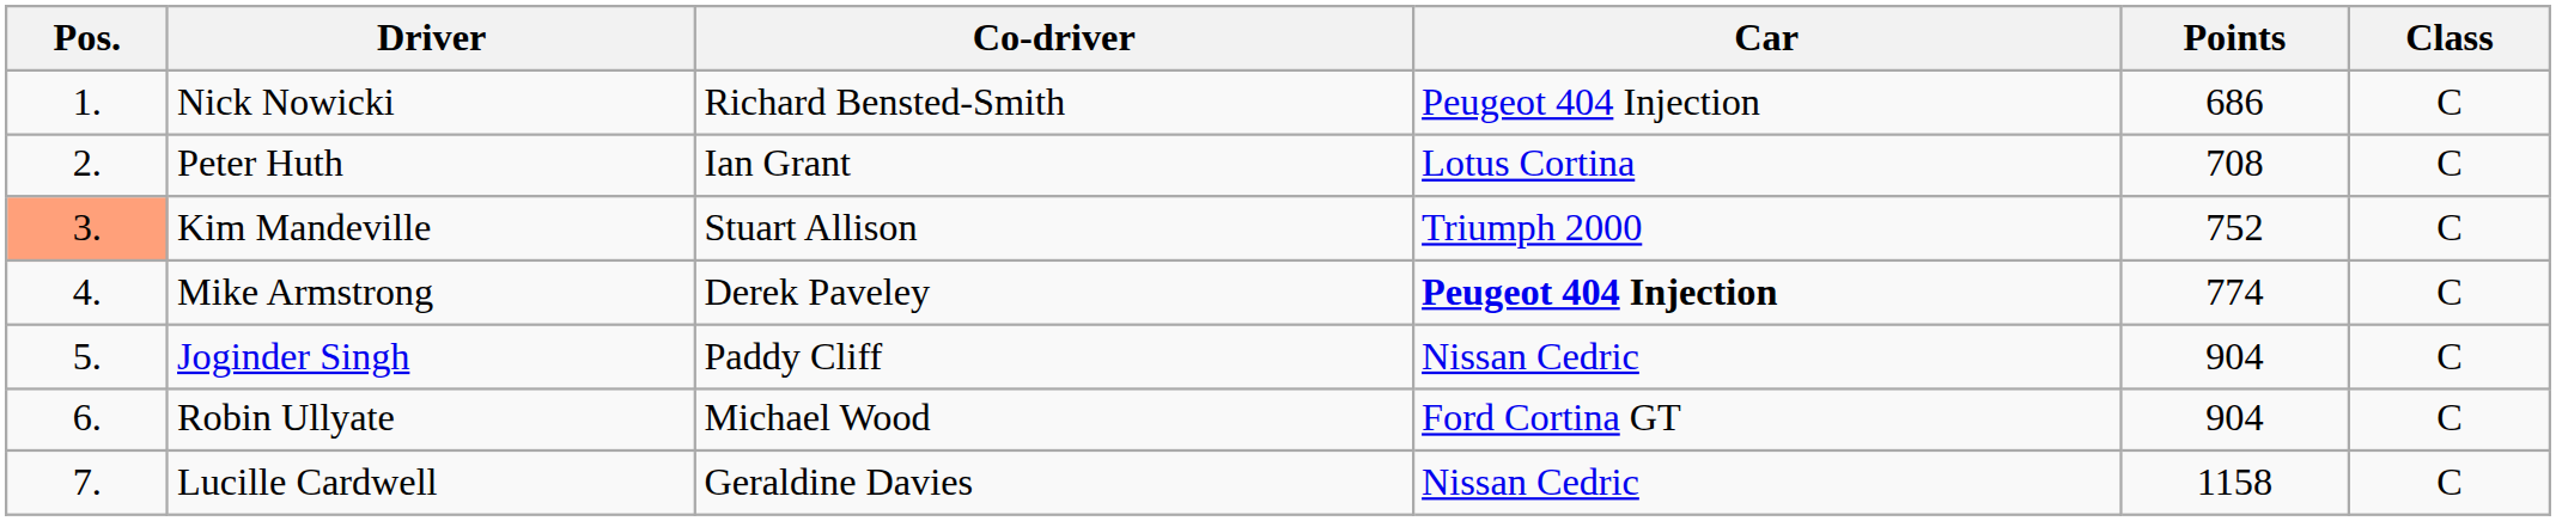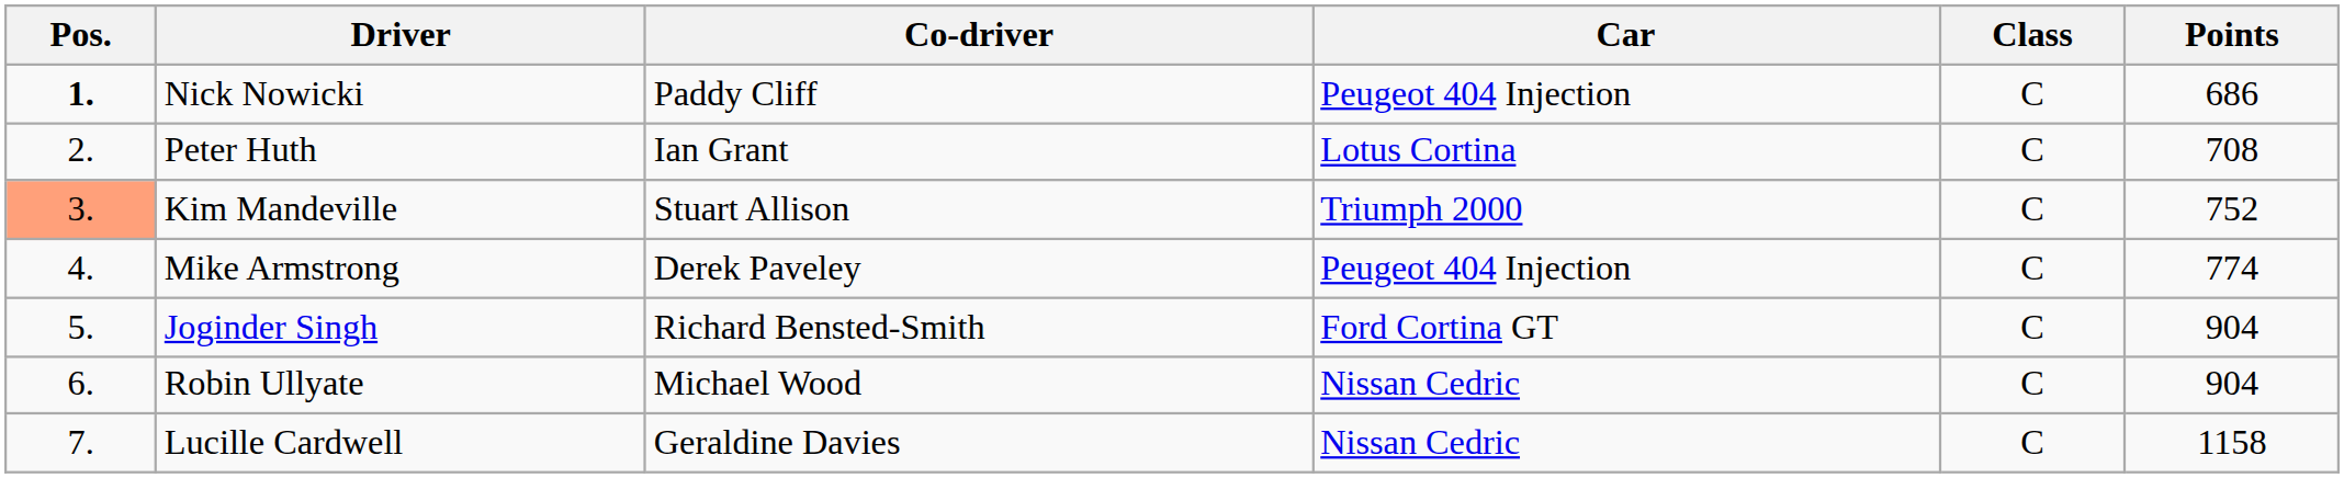columns swapped: Class <-> Points
Nick Nowicki | Pos.: normal -> bold
Nick Nowicki | Co-driver: Richard Bensted-Smith -> Paddy Cliff
Mike Armstrong | Car: bold -> normal
Joginder Singh | Co-driver: Paddy Cliff -> Richard Bensted-Smith
Joginder Singh | Car: Nissan Cedric -> Ford Cortina GT
Robin Ullyate | Car: Ford Cortina GT -> Nissan Cedric
